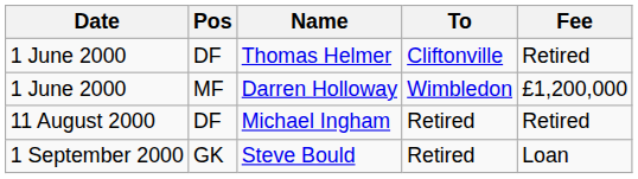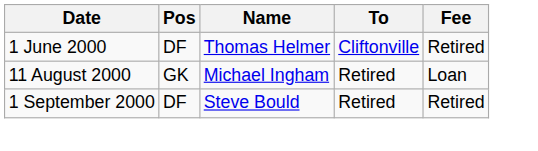- row: 1 June 2000 | MF | Darren Holloway | Wimbledon | £1,200,000
Michael Ingham | Pos: DF -> GK
Michael Ingham | Fee: Retired -> Loan
Steve Bould | Pos: GK -> DF
Steve Bould | Fee: Loan -> Retired
